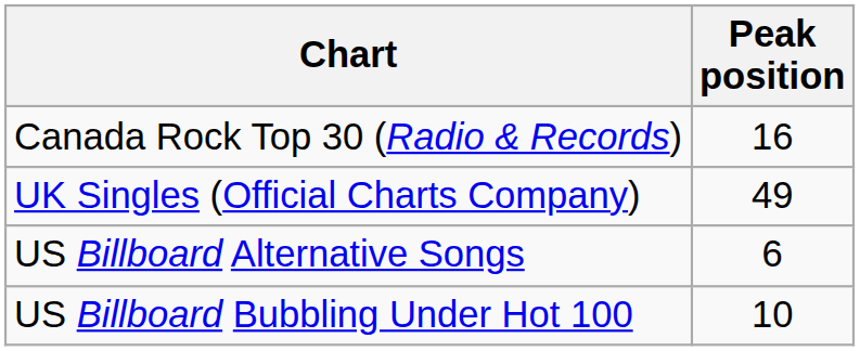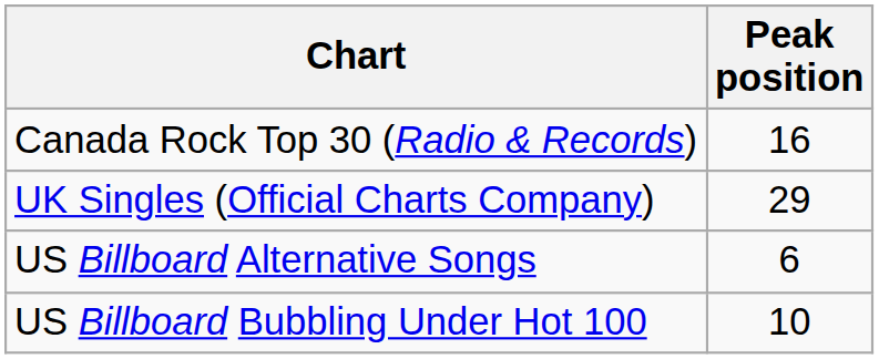UK Singles (Official Charts Company) | Peak position: 49 -> 29
